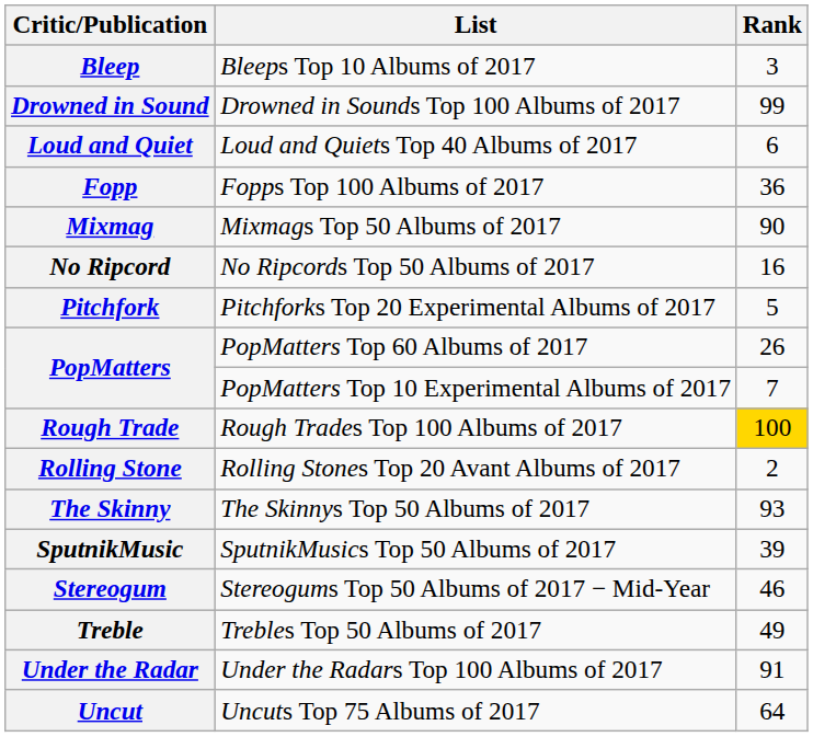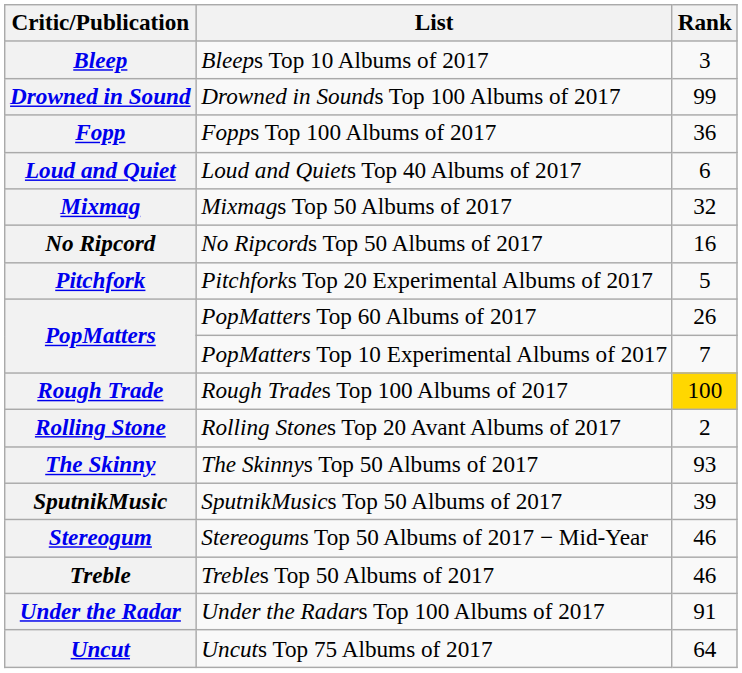rows swapped: Fopp <-> Loud and Quiet
Mixmag | Rank: 90 -> 32
Treble | Rank: 49 -> 46
